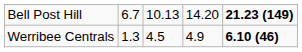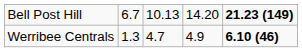Werribee Centrals | column 3: 4.5 -> 4.7
